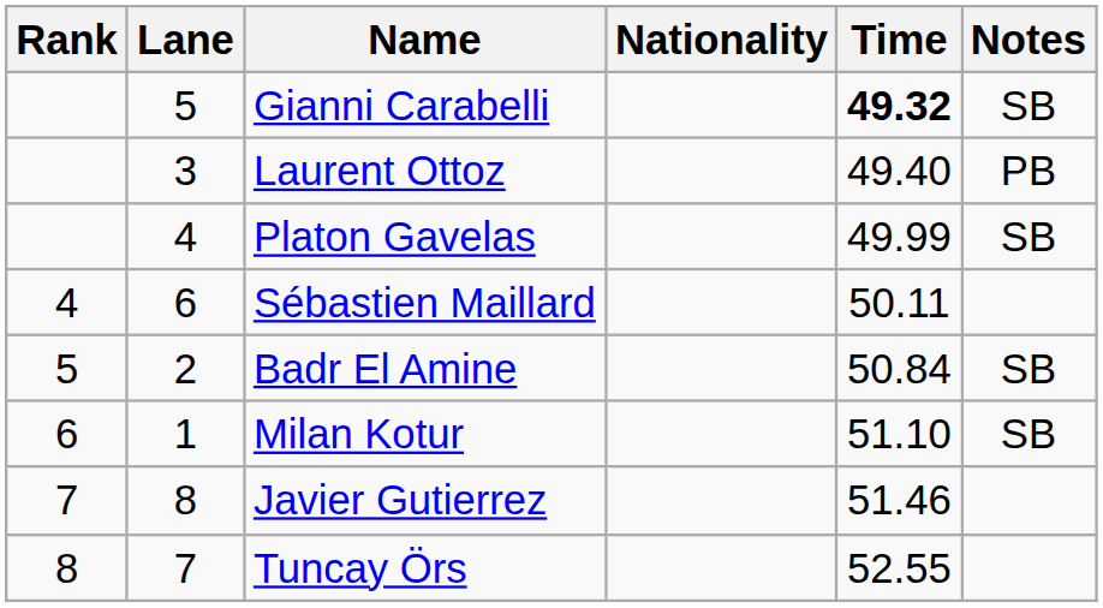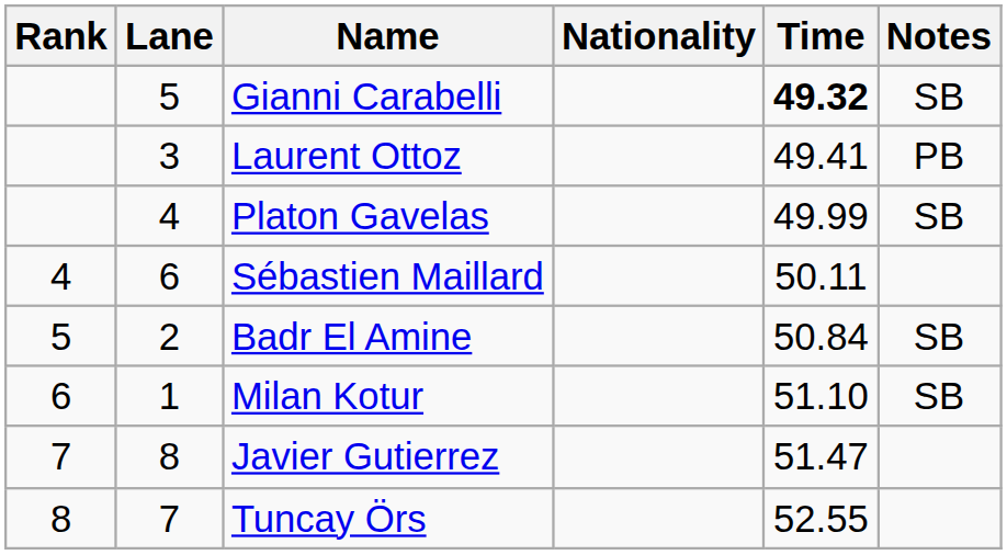Laurent Ottoz | Time: 49.40 -> 49.41
Javier Gutierrez | Time: 51.46 -> 51.47
